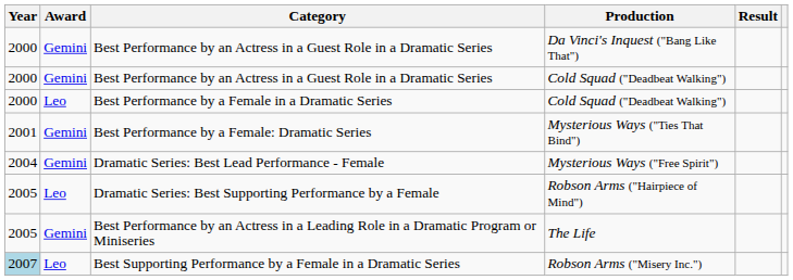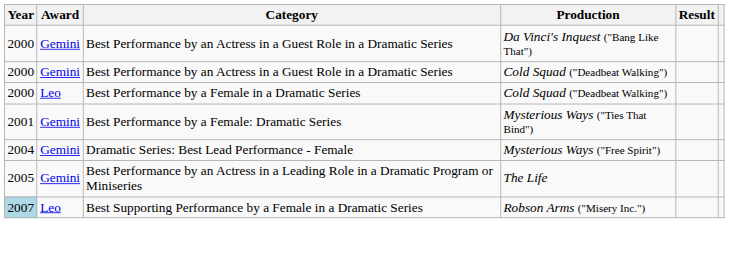- row: 2005 | Leo | Dramatic Series: Best Supporting Performance by a Female | Robson Arms ("Hairpiece of Mind")
